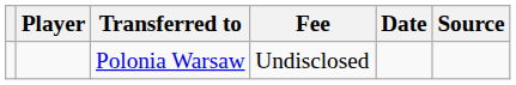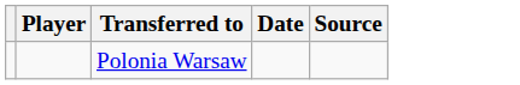- column: Fee | Undisclosed
